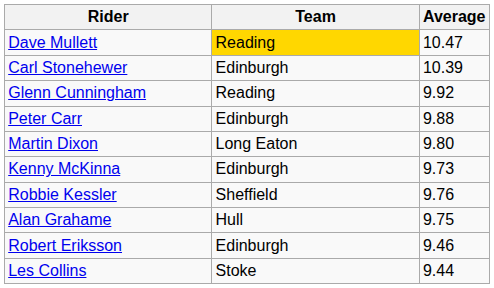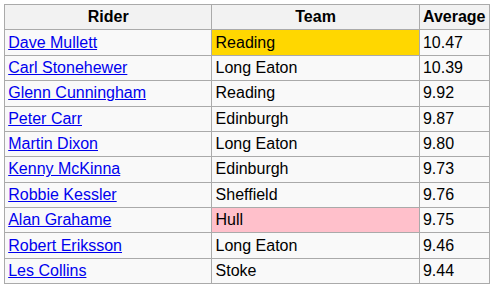Carl Stonehewer | Team: Edinburgh -> Long Eaton
Peter Carr | Average: 9.88 -> 9.87
Alan Grahame | Team: no background -> pink background
Robert Eriksson | Team: Edinburgh -> Long Eaton
